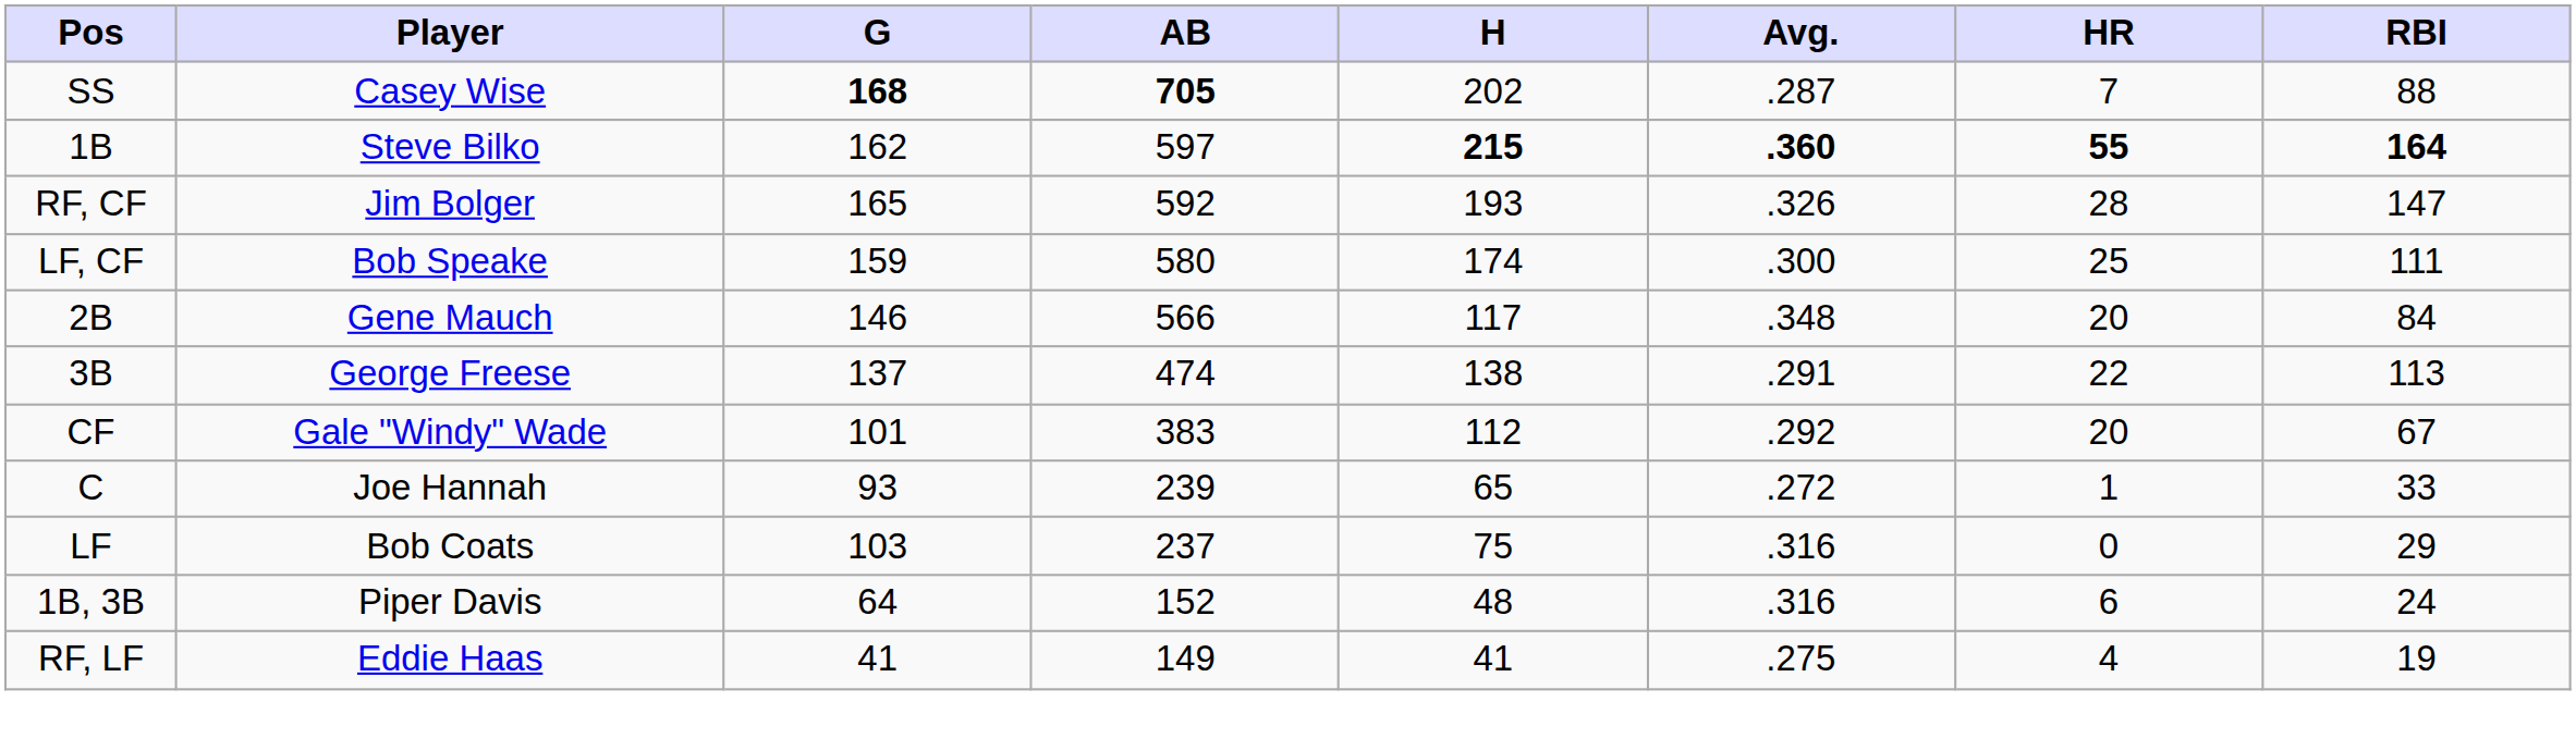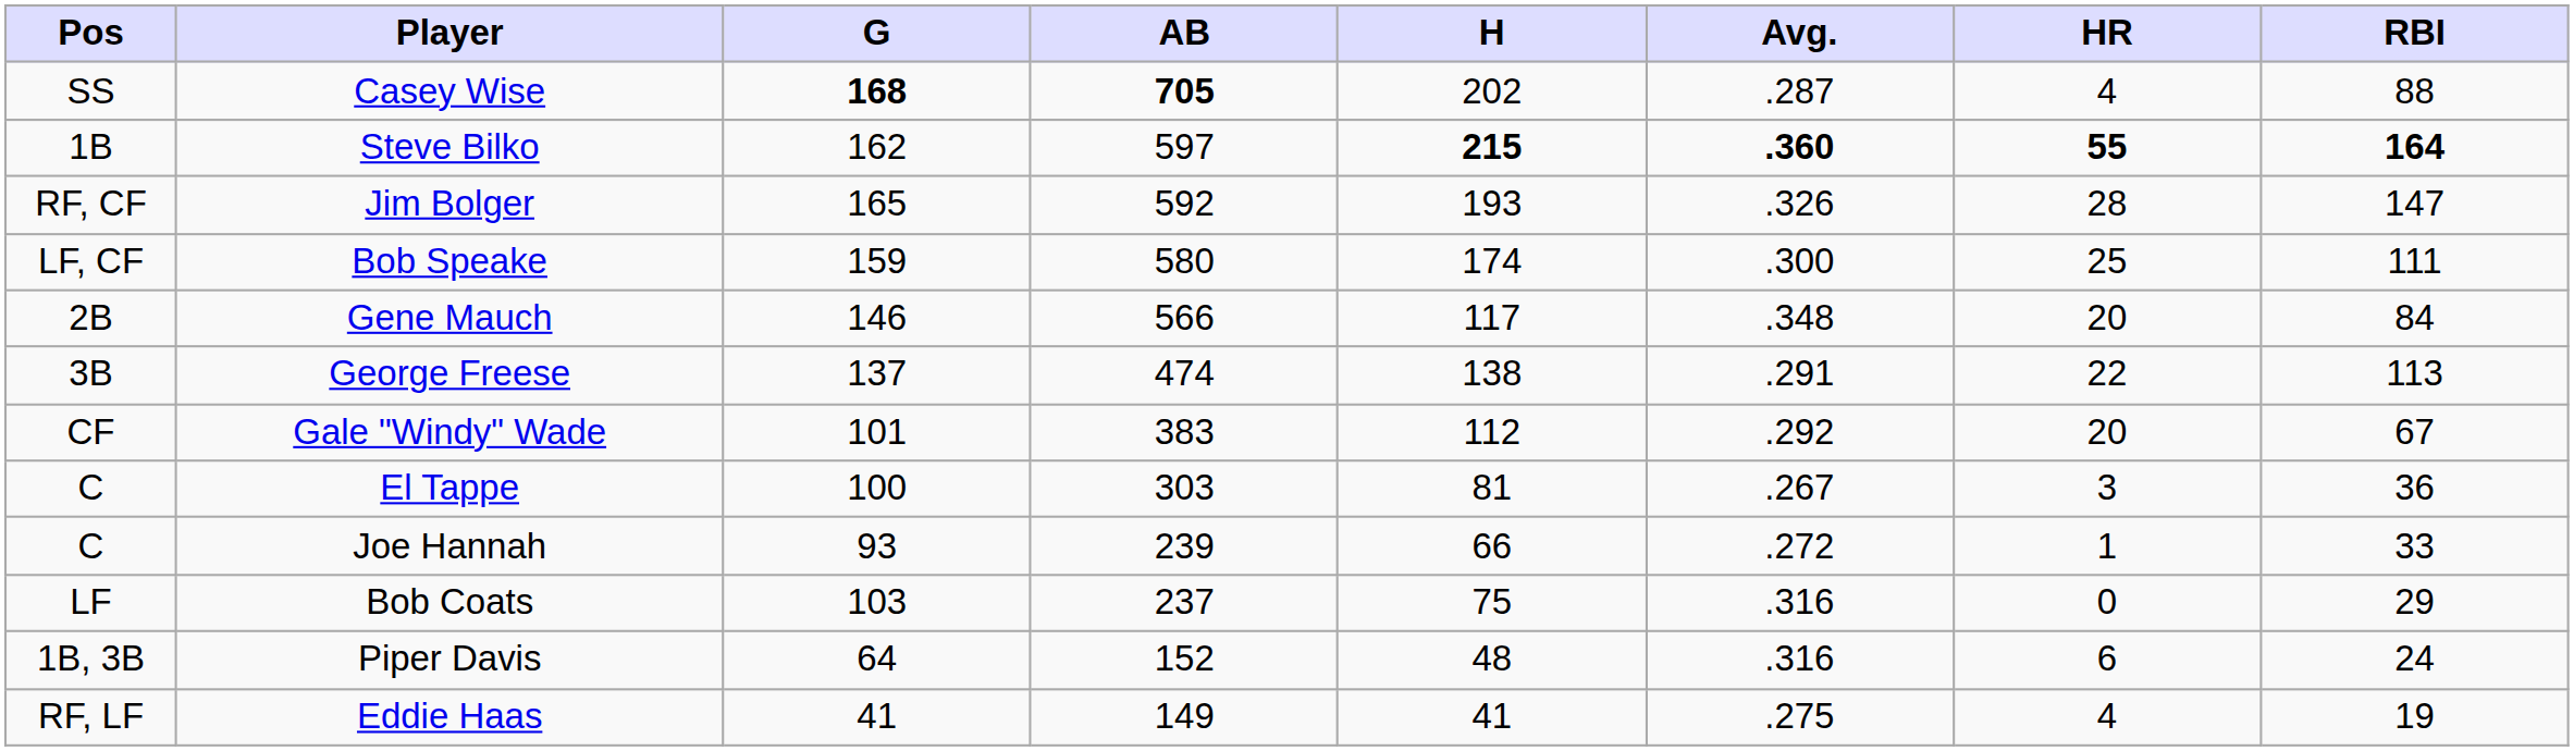Casey Wise | HR: 7 -> 4
+ row: C | El Tappe | 100 | 303 | 81 | .267 | 3 | 36
Joe Hannah | H: 65 -> 66
